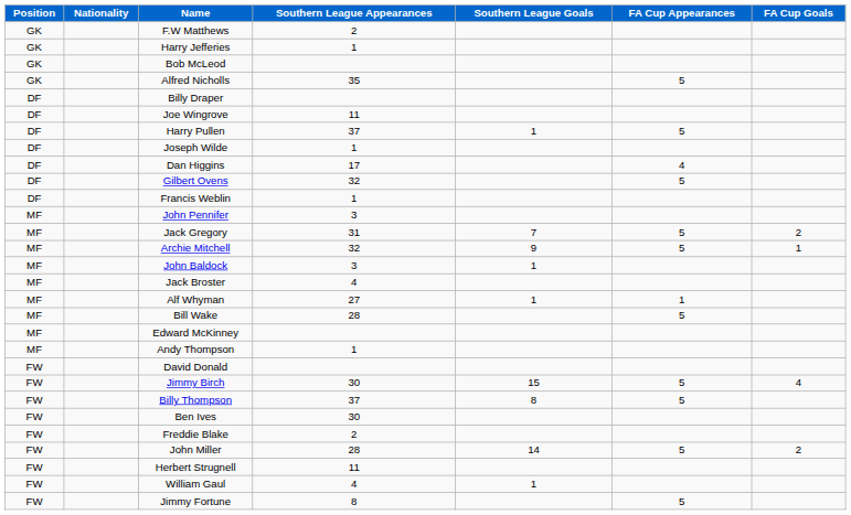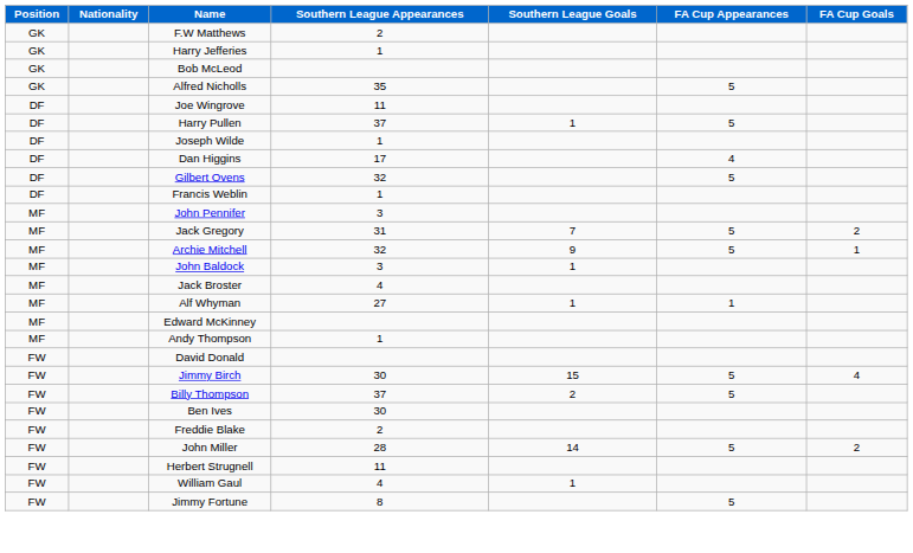- row: DF | Billy Draper
- row: MF | Bill Wake | 28 | 5
Billy Thompson | Southern League Goals: 8 -> 2
